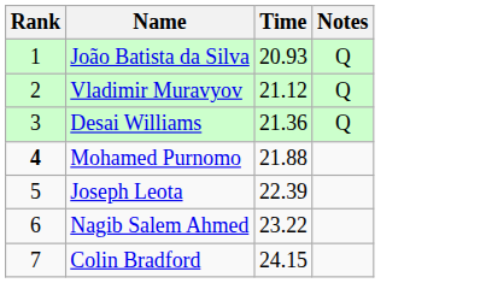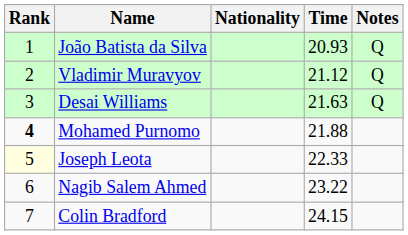+ column: Nationality
Desai Williams | Time: 21.36 -> 21.63
Joseph Leota | Rank: no background -> lightyellow background
Joseph Leota | Time: 22.39 -> 22.33
